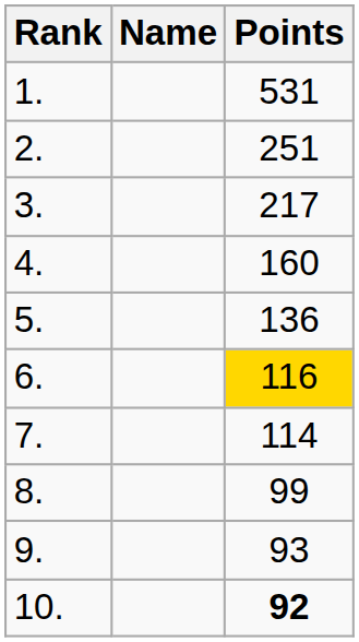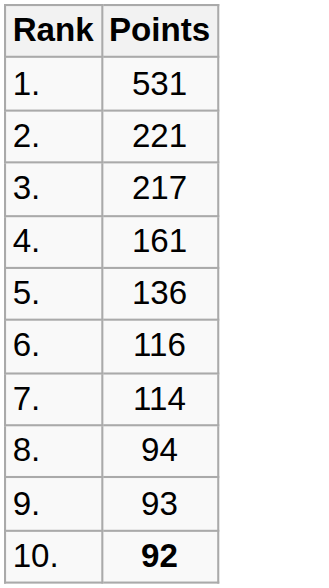- column: Name
2. | Points: 251 -> 221
4. | Points: 160 -> 161
6. | Points: gold background -> no background
8. | Points: 99 -> 94
